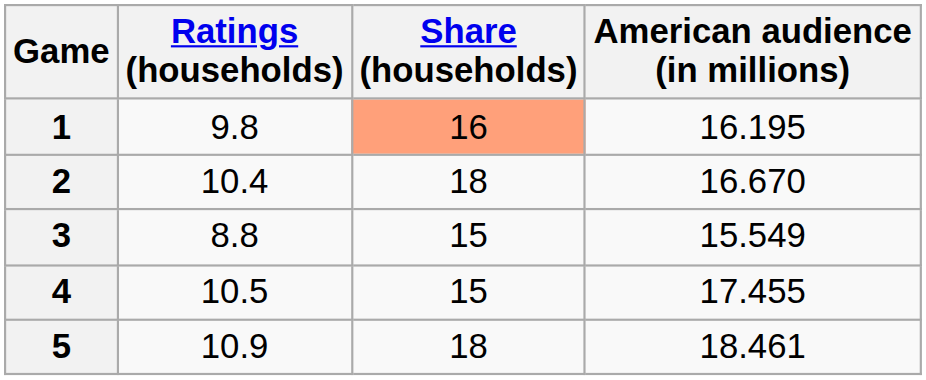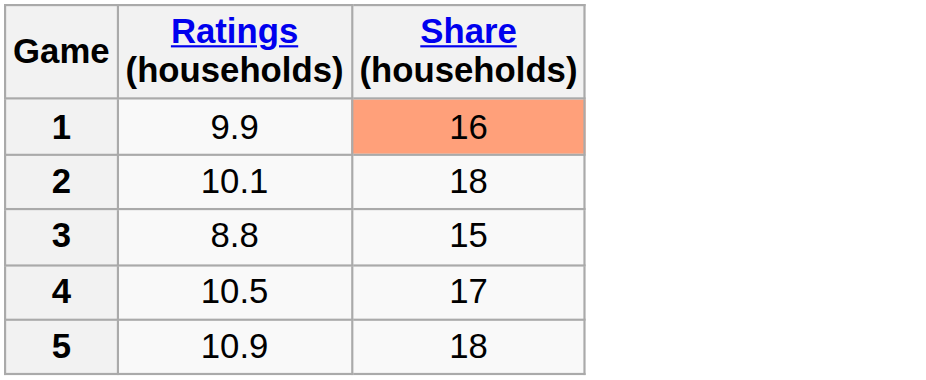- column: American audience (in millions) | 16.195 | 16.670 | 15.549 | 17.455 | 18.461
1 | Ratings (households): 9.8 -> 9.9
2 | Ratings (households): 10.4 -> 10.1
4 | Share (households): 15 -> 17
